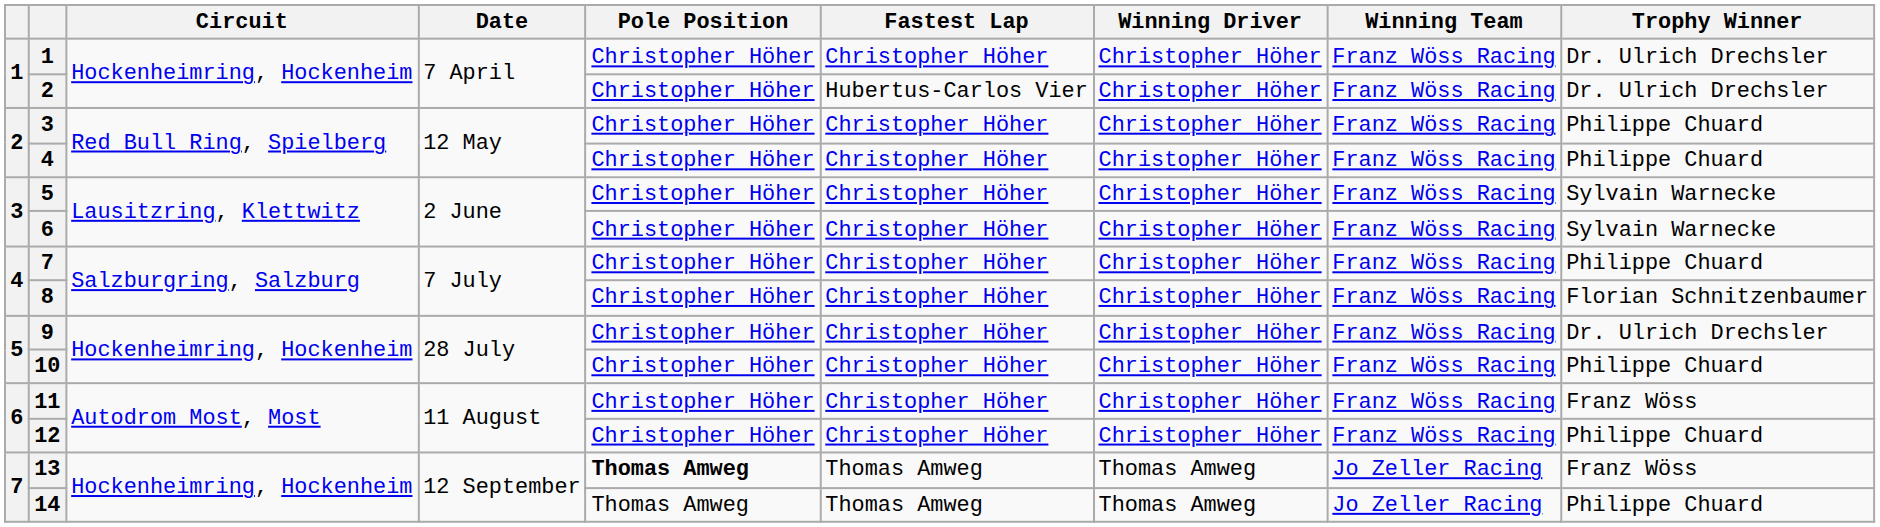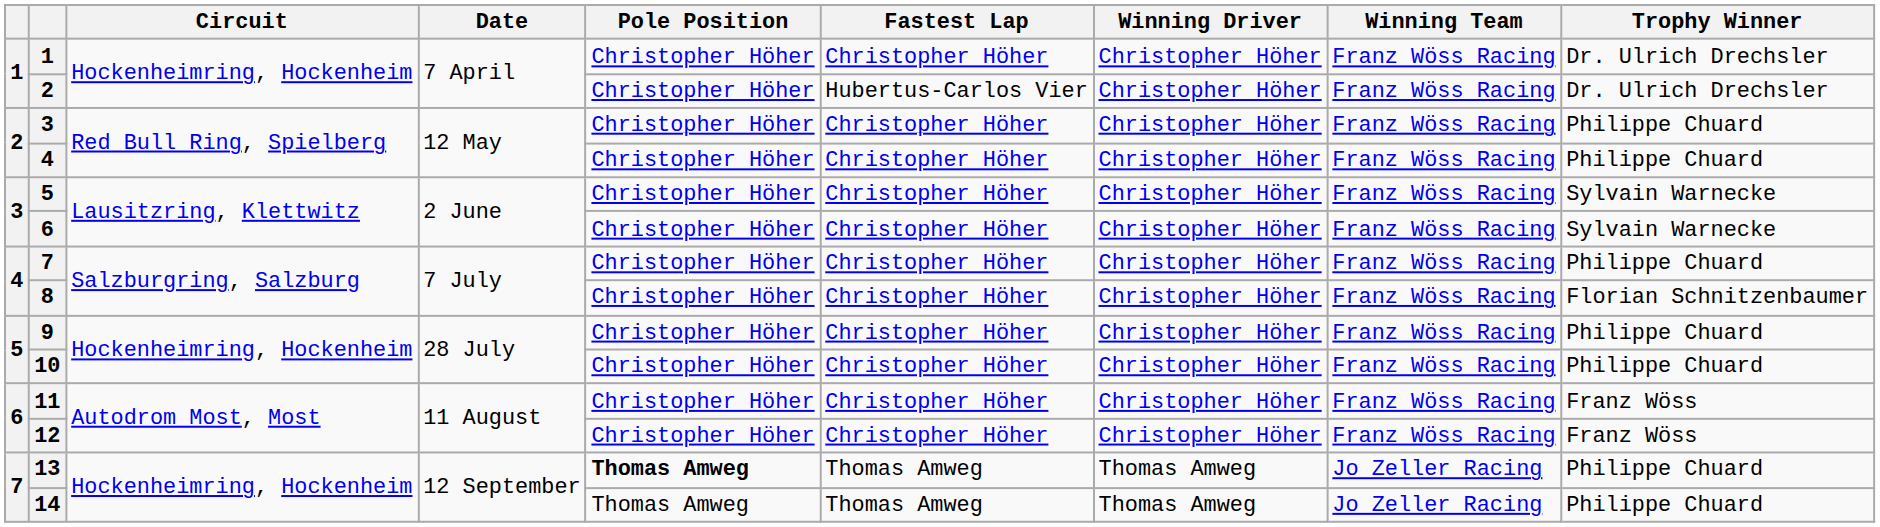9 | Trophy Winner: Dr. Ulrich Drechsler -> Philippe Chuard
12 | Trophy Winner: Philippe Chuard -> Franz Wöss
13 | Trophy Winner: Franz Wöss -> Philippe Chuard
